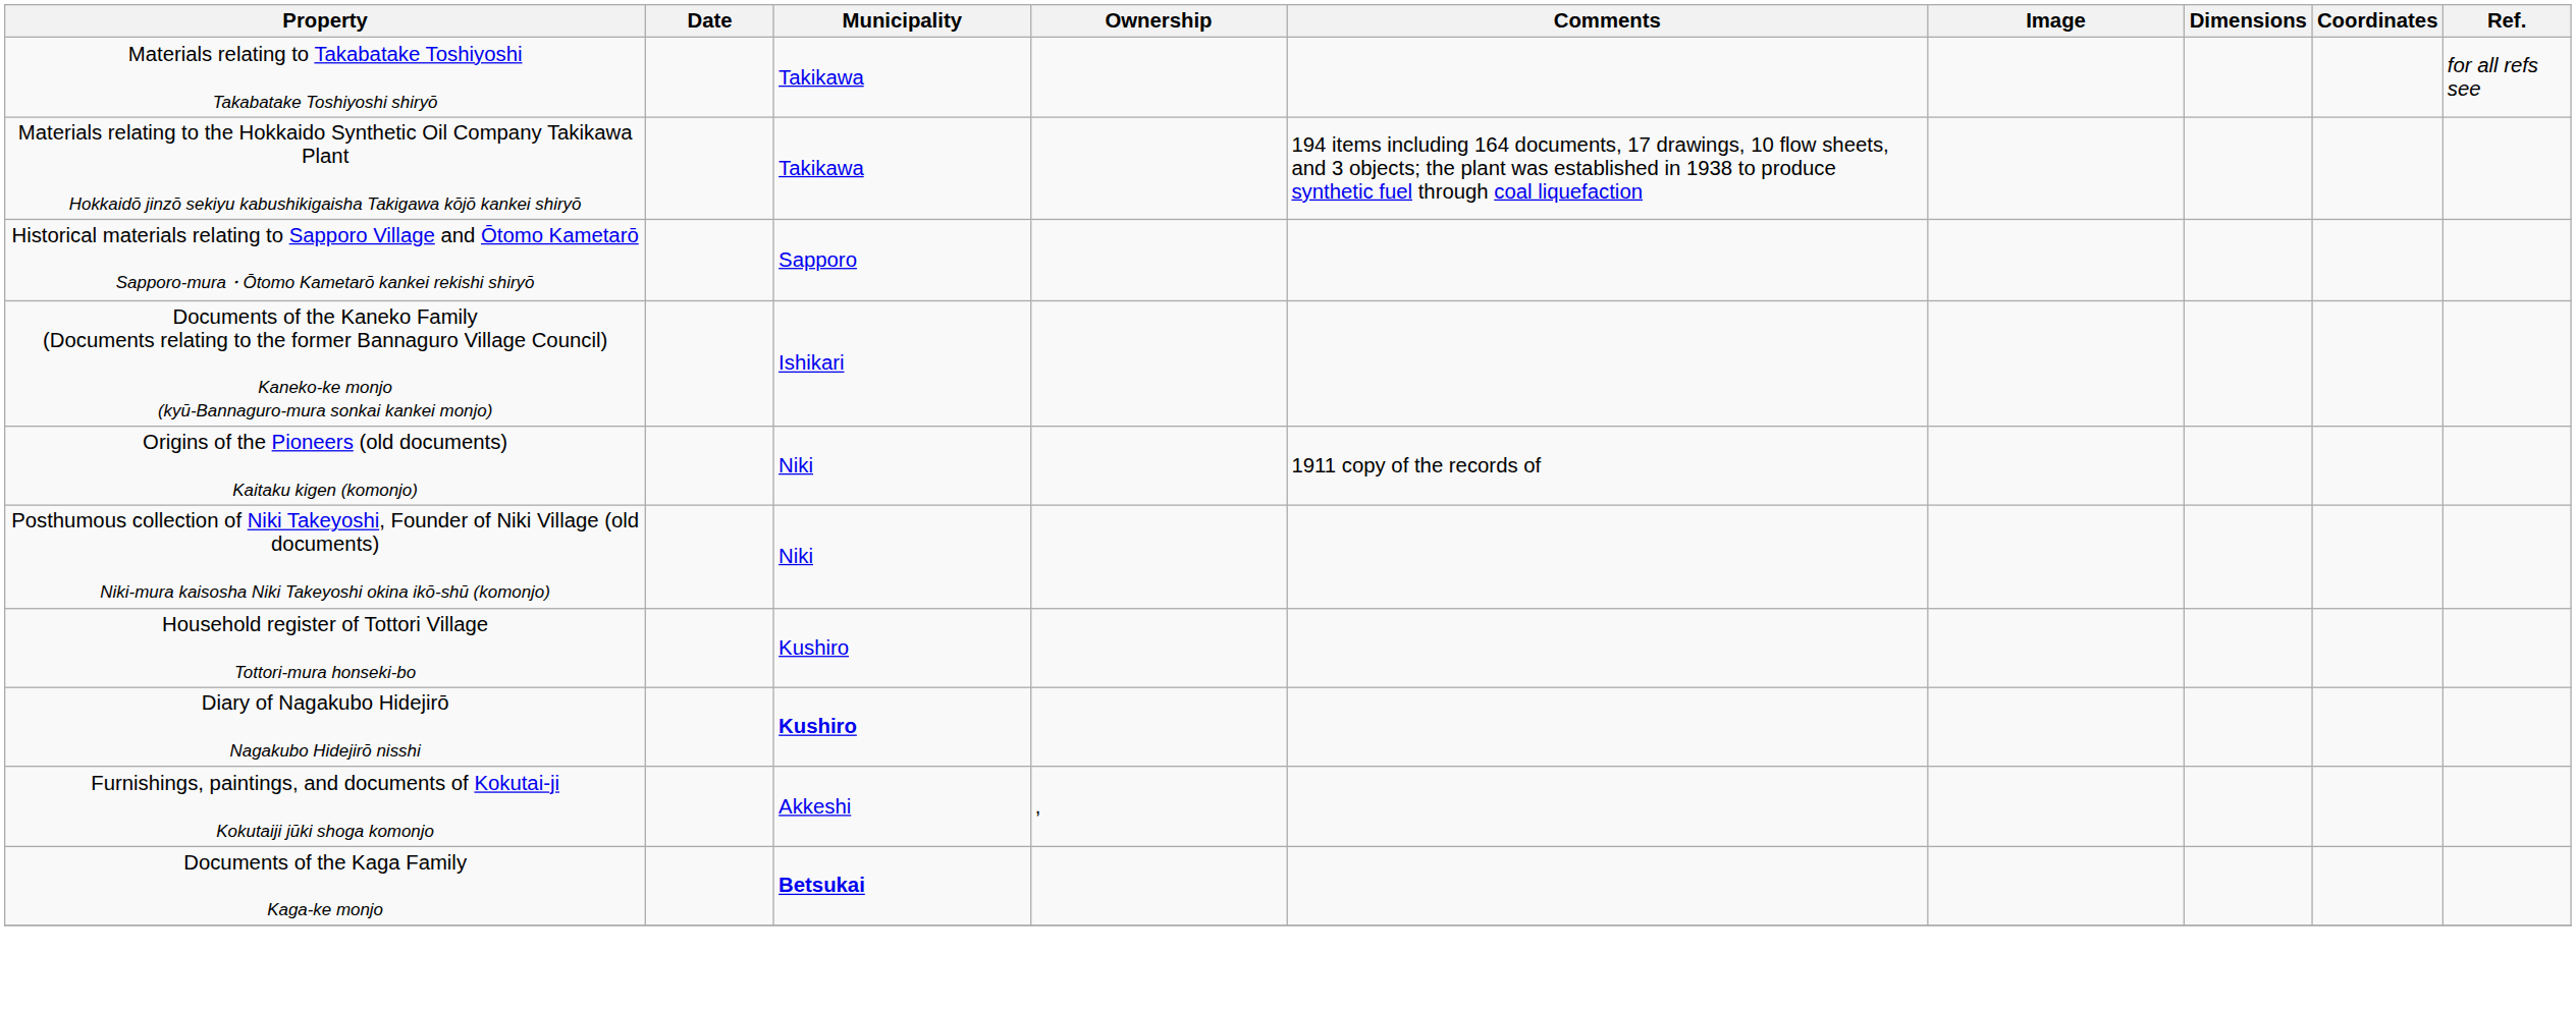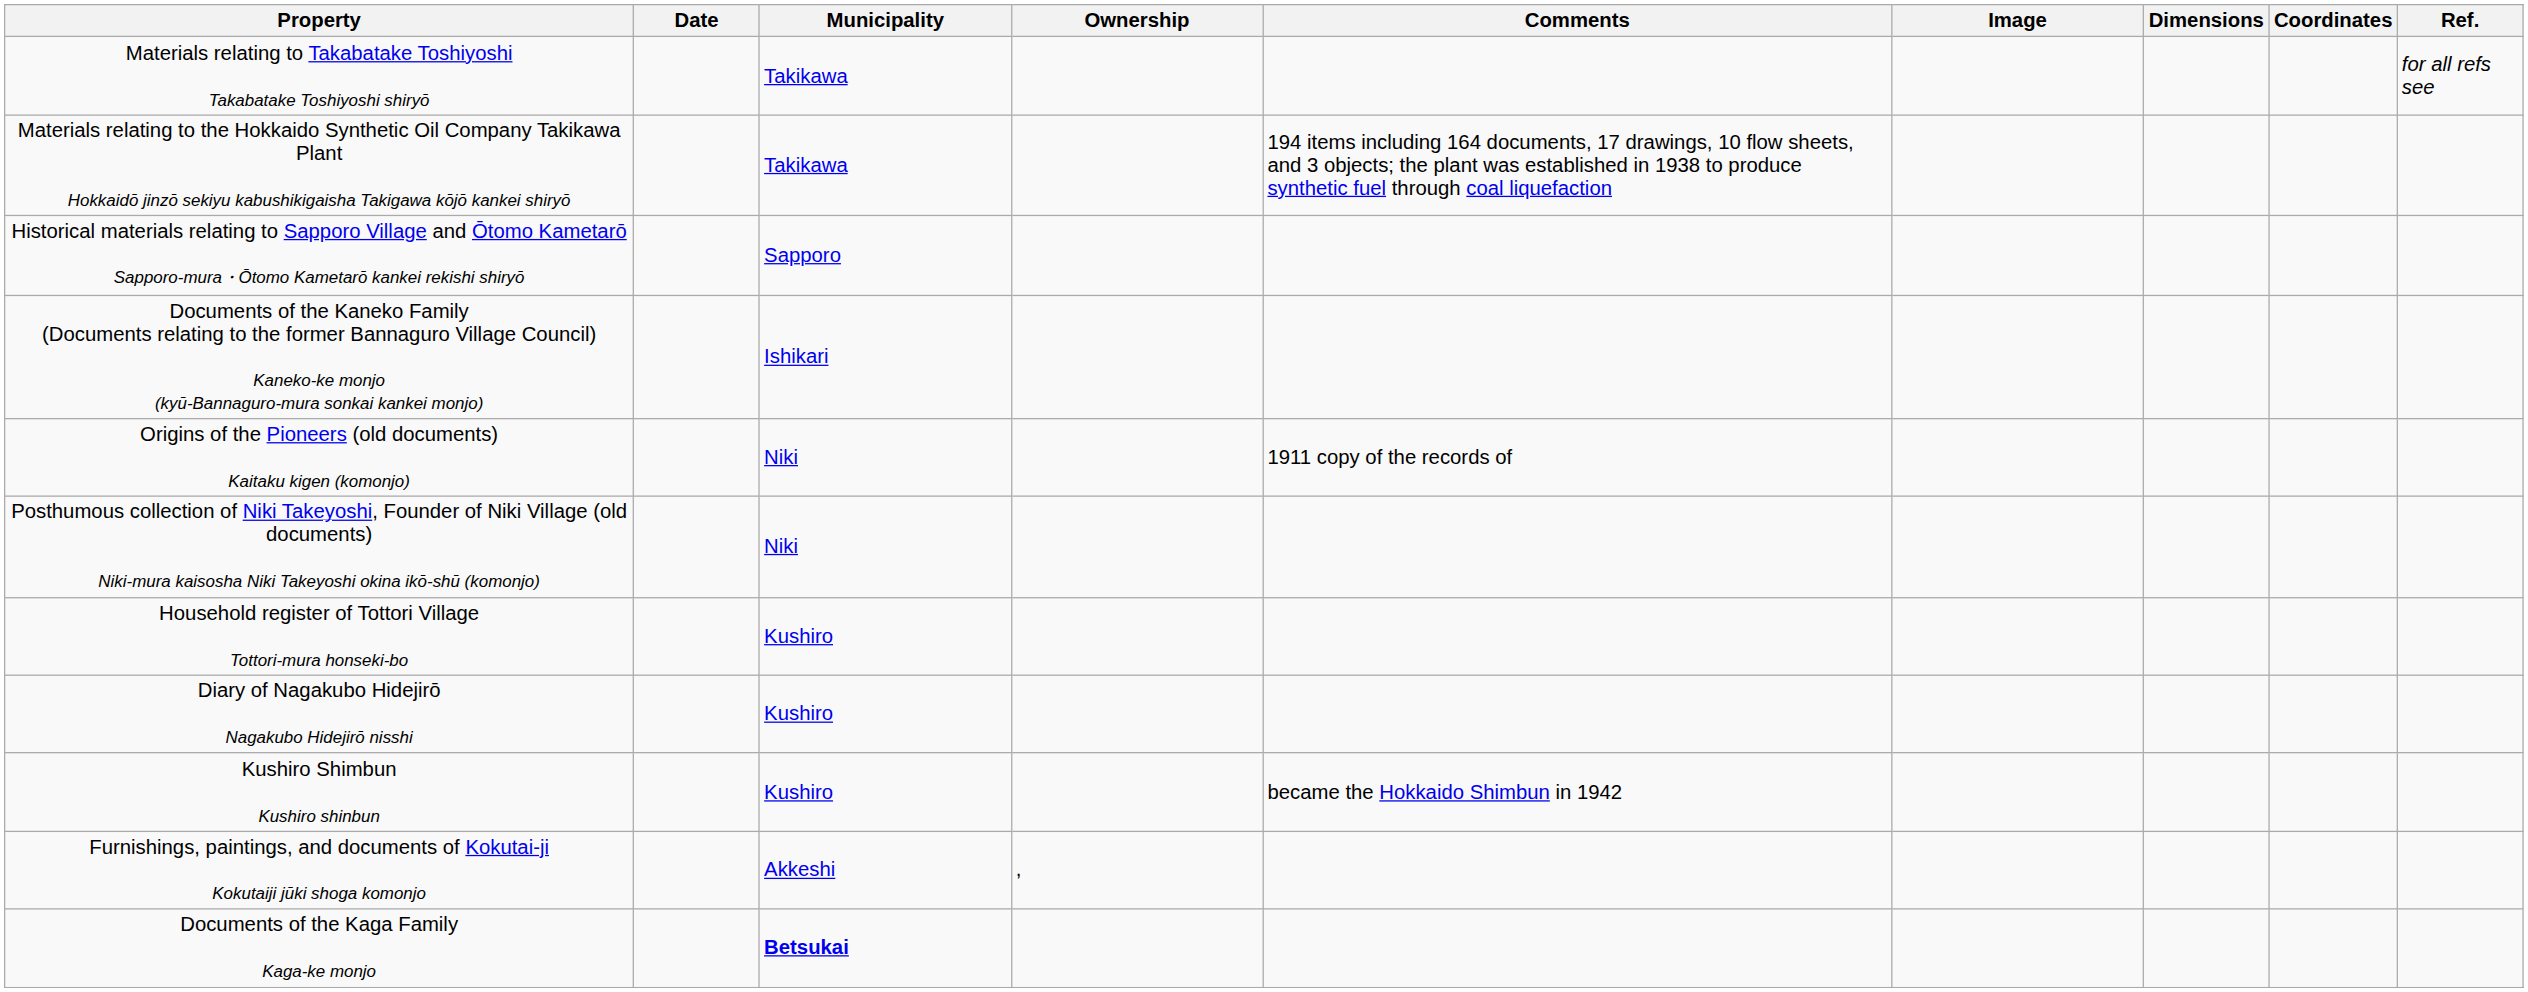Diary of Nagakubo Hidejirō Nagakubo Hidejirō nisshi | Municipality: bold -> normal
+ row: Kushiro Shimbun Kushiro shinbun | Kushiro | became the Hokkaido Shimbun in 1942
